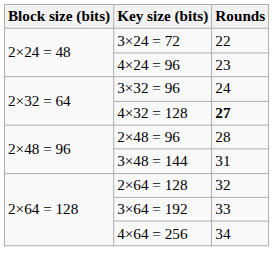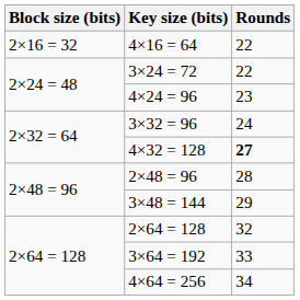+ row: 2×16 = 32 | 4×16 = 64 | 22
3×48 = 144 | Rounds: 31 -> 29
